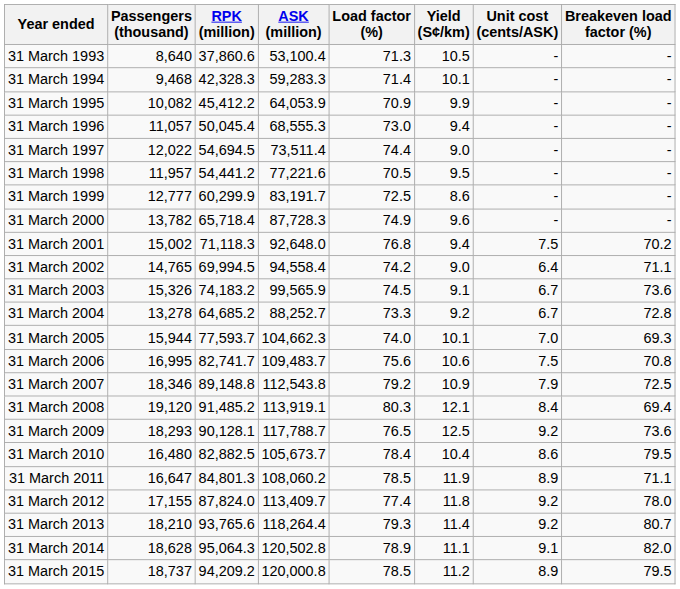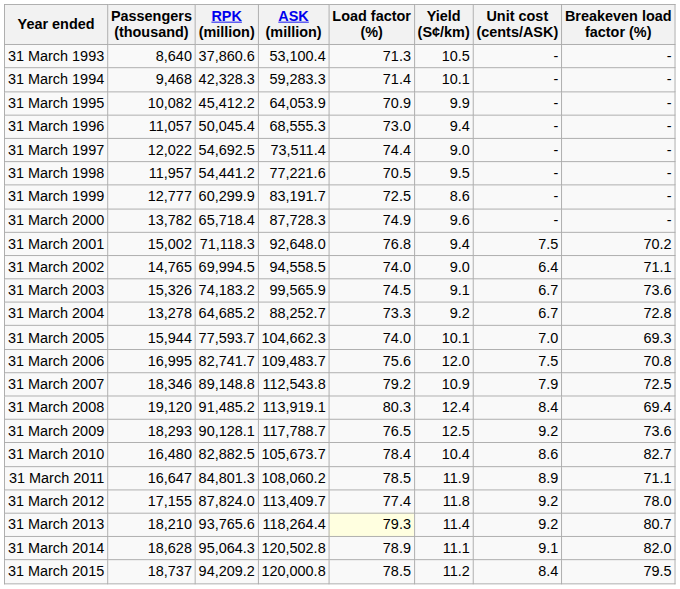31 March 1997 | RPK (million): 54,694.5 -> 54,692.5
31 March 2002 | ASK (million): 94,558.4 -> 94,558.5
31 March 2002 | Load factor (%): 74.2 -> 74.0
31 March 2006 | Yield (S¢/km): 10.6 -> 12.0
31 March 2008 | Yield (S¢/km): 12.1 -> 12.4
31 March 2010 | Breakeven load factor (%): 79.5 -> 82.7
31 March 2013 | Load factor (%): no background -> lightyellow background
31 March 2015 | Unit cost (cents/ASK): 8.9 -> 8.4
